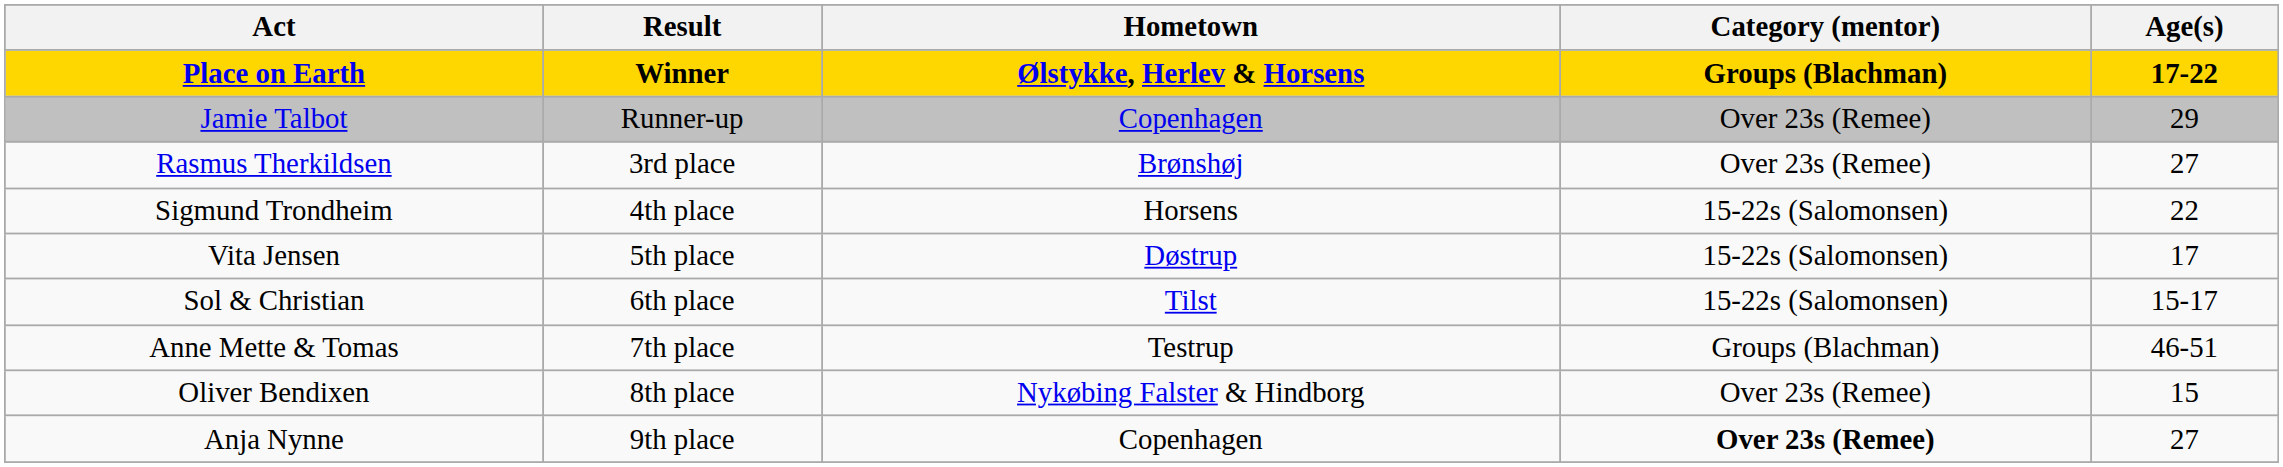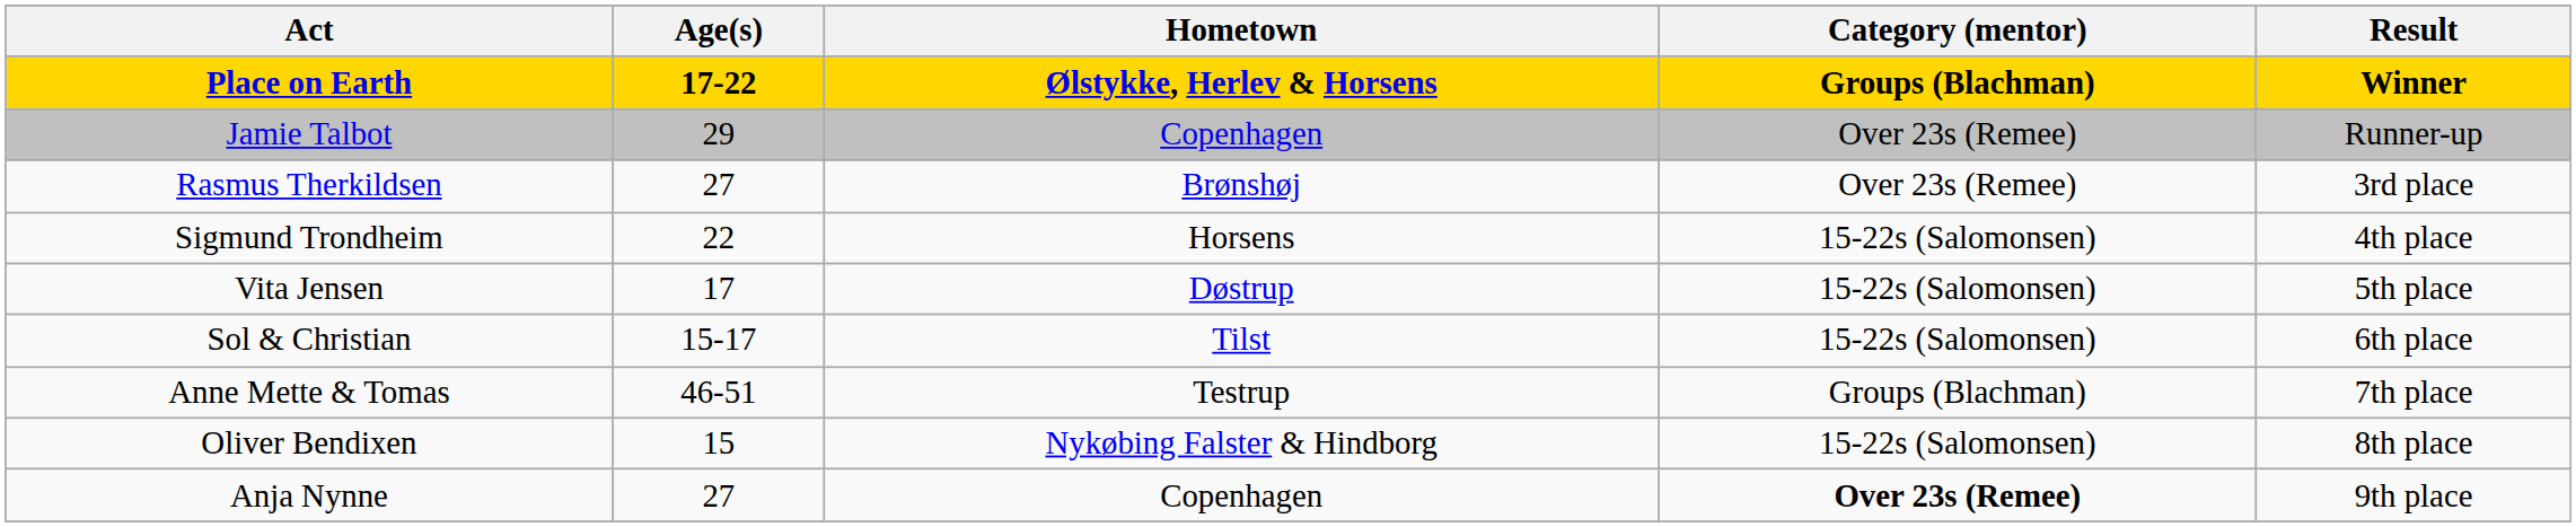columns swapped: Age(s) <-> Result
Oliver Bendixen | Category (mentor): Over 23s (Remee) -> 15-22s (Salomonsen)
